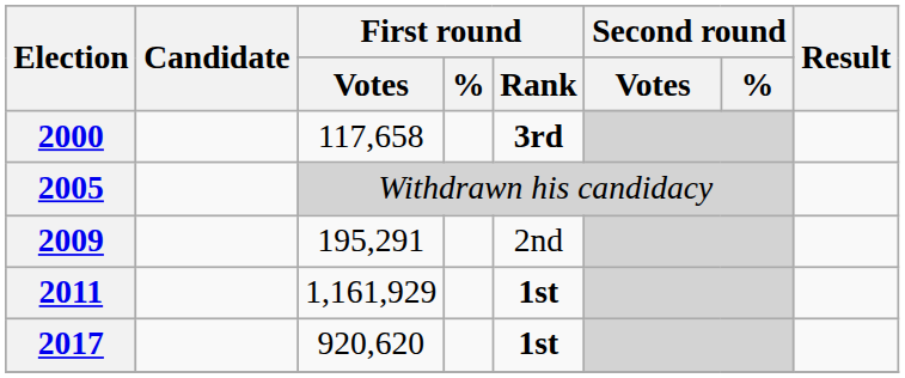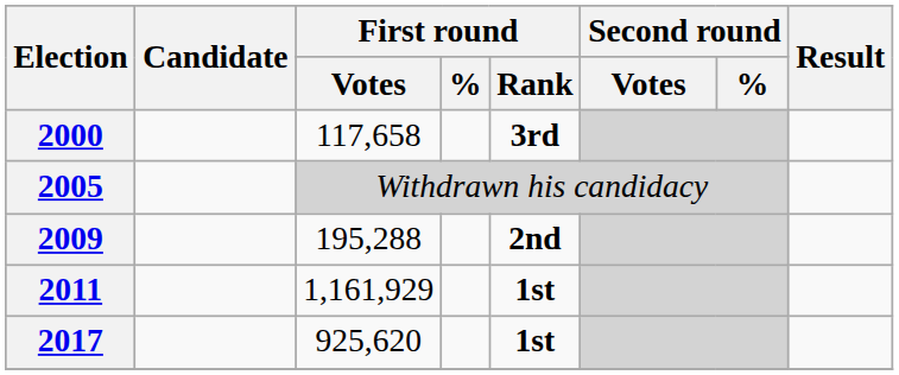2009 | First round / Votes: 195,291 -> 195,288
2009 | First round / Rank: normal -> bold
2017 | First round / Votes: 920,620 -> 925,620
